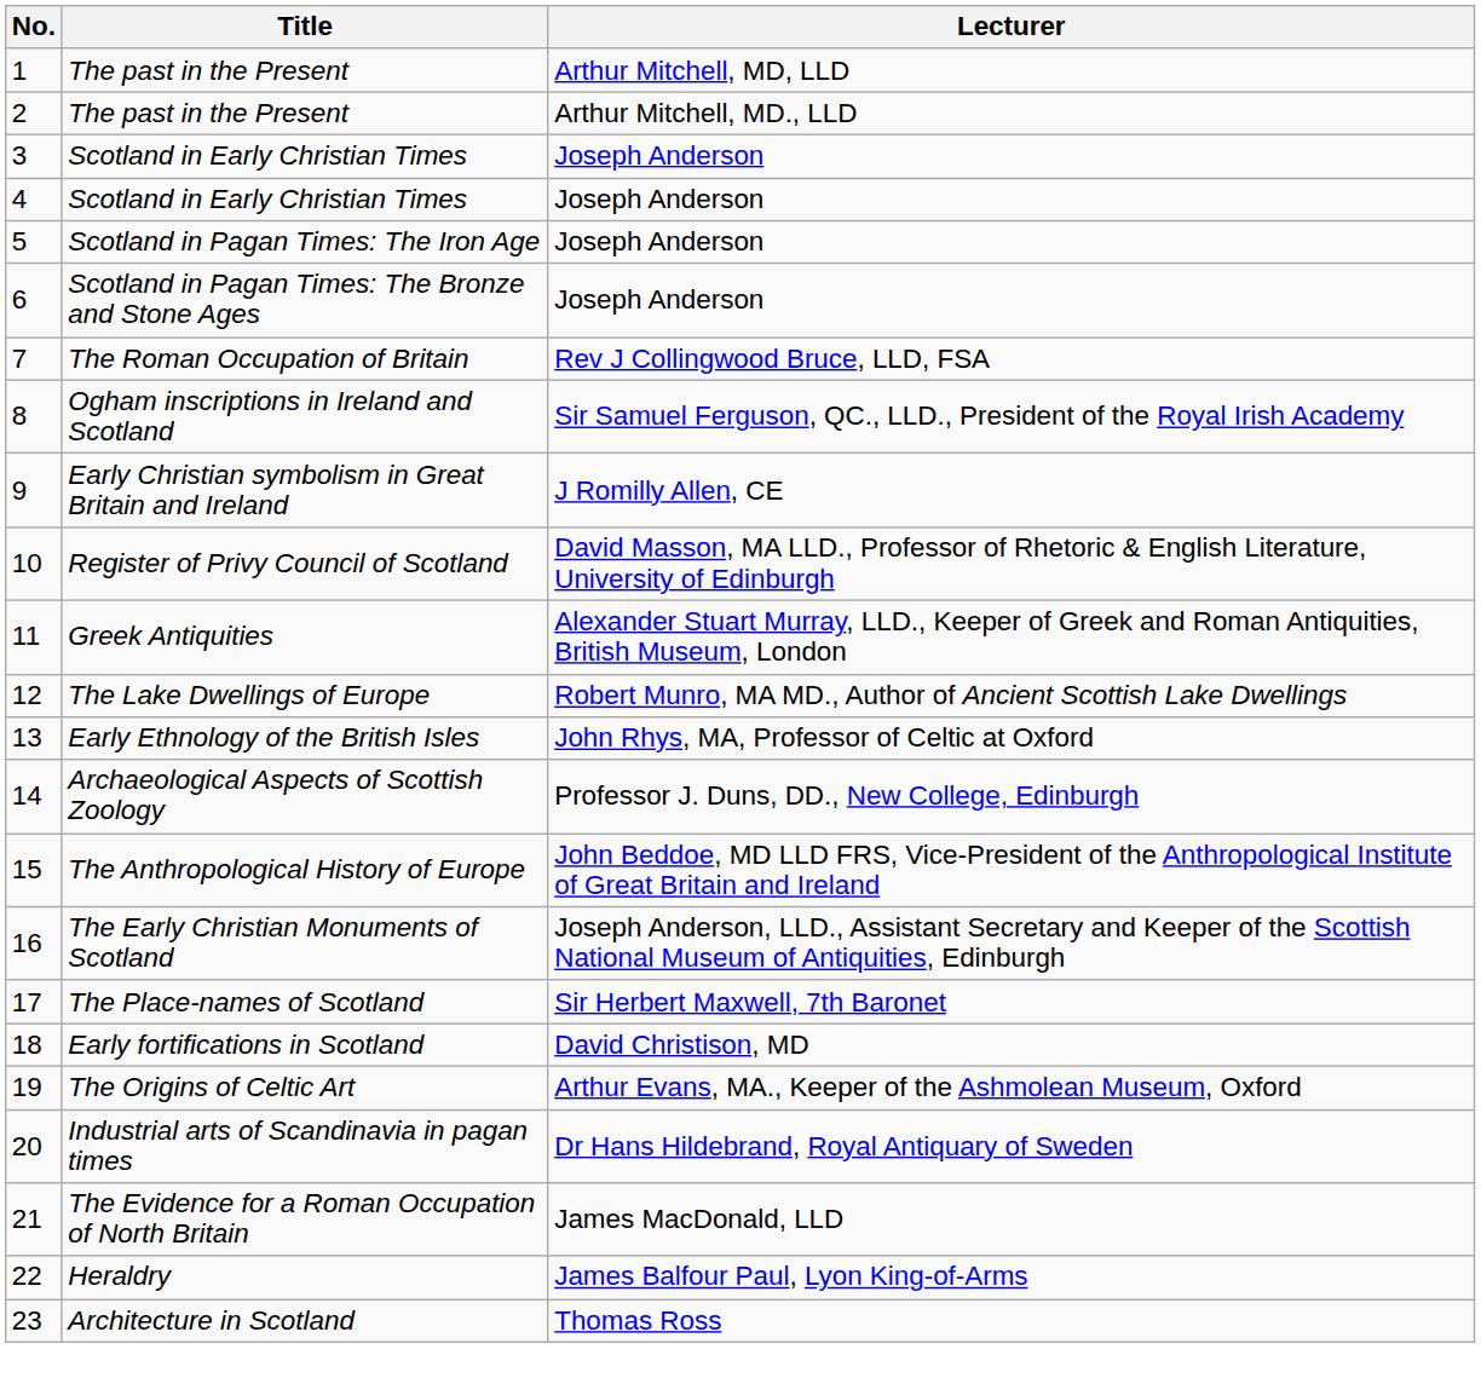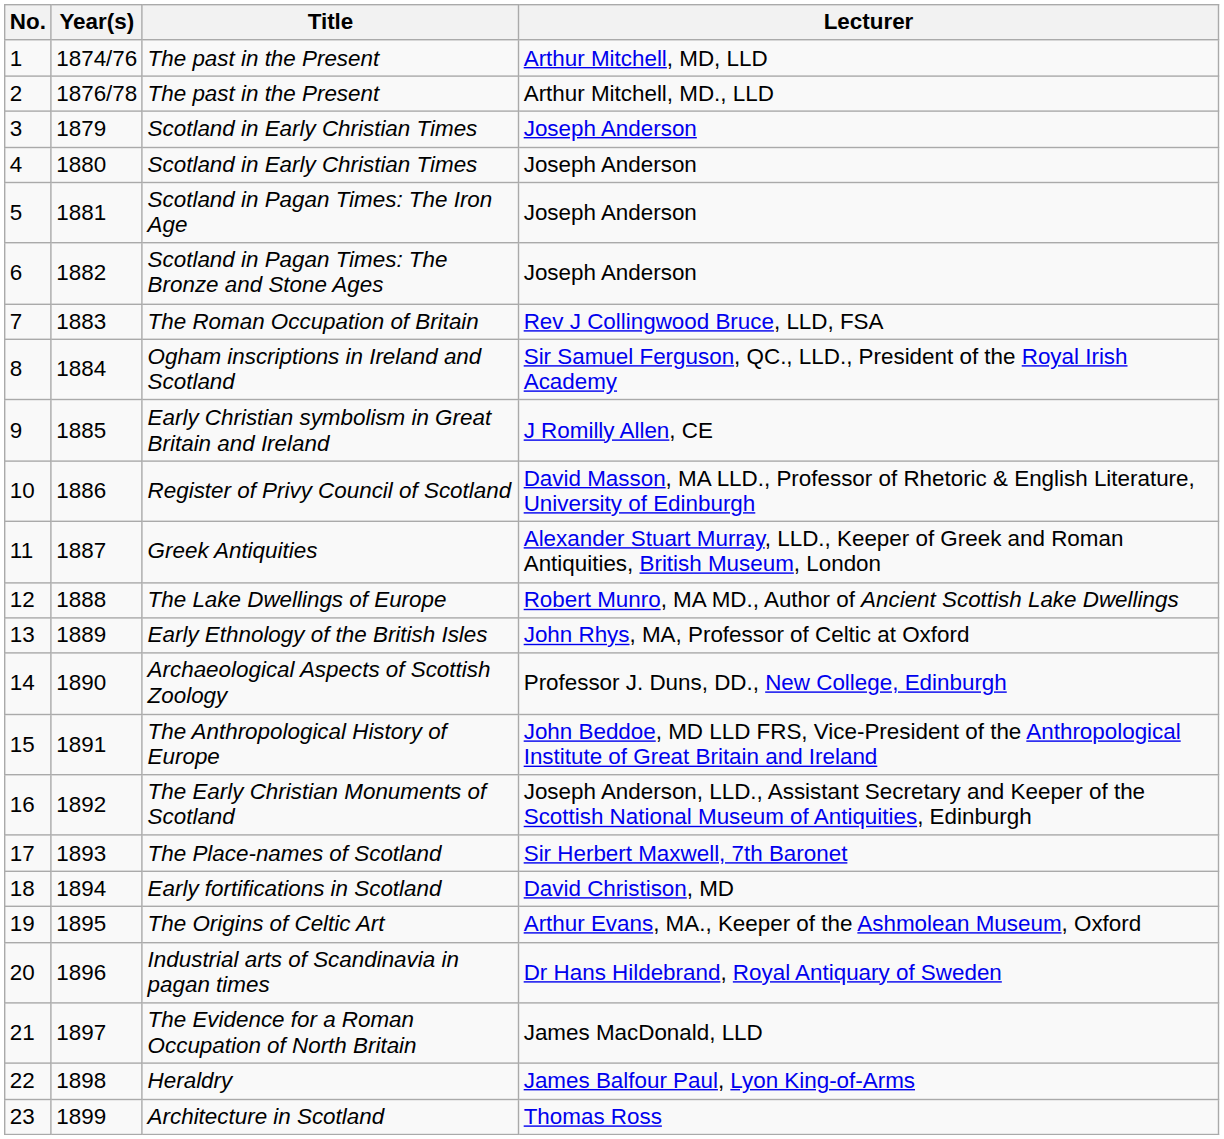+ column: Year(s) | 1874/76 | 1876/78 | 1879 | 1880 | 1881 | 1882 | 1883 | 1884 | 1885 | 1886 | 1887 | 1888 | 1889 | 1890 | 1891 | 1892 | 1893 | 1894 | 1895 | 1896 | 1897 | 1898 | 1899
